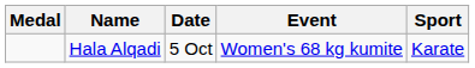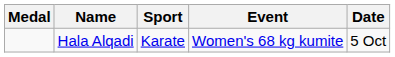columns swapped: Sport <-> Date
